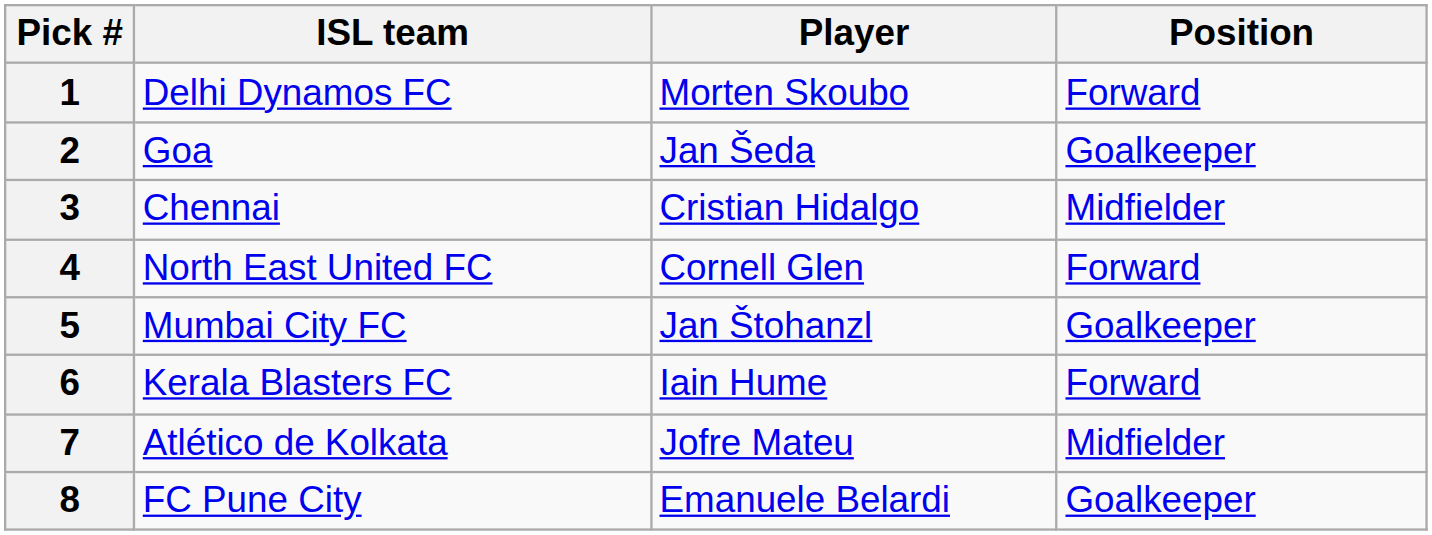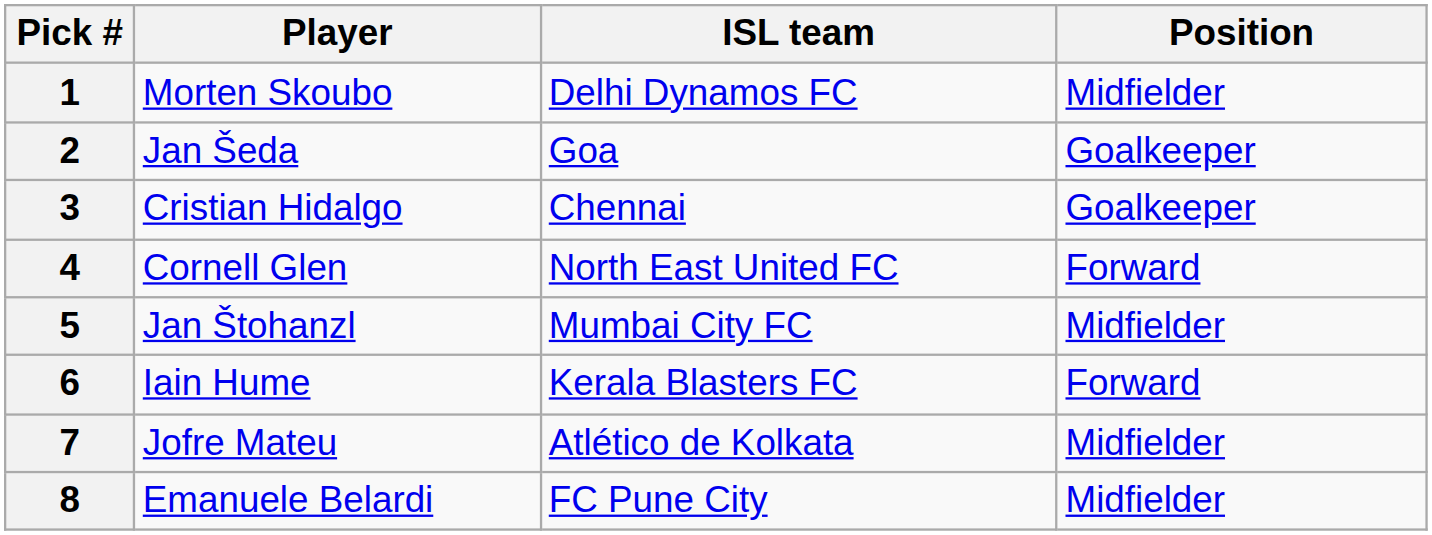columns swapped: ISL team <-> Player
1 | Position: Forward -> Midfielder
3 | Position: Midfielder -> Goalkeeper
5 | Position: Goalkeeper -> Midfielder
8 | Position: Goalkeeper -> Midfielder
